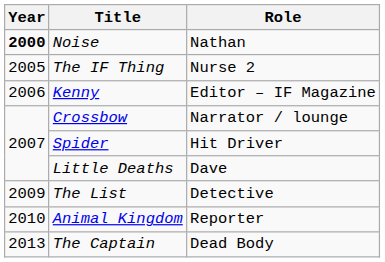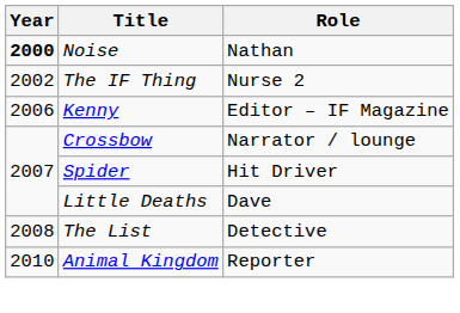The IF Thing | Year: 2005 -> 2002
The List | Year: 2009 -> 2008
- row: 2013 | The Captain | Dead Body
